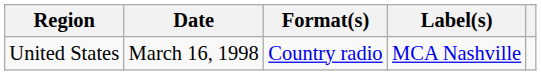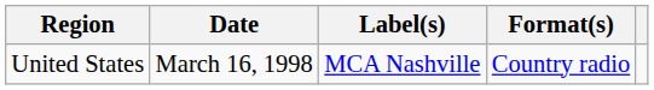columns swapped: Format(s) <-> Label(s)
